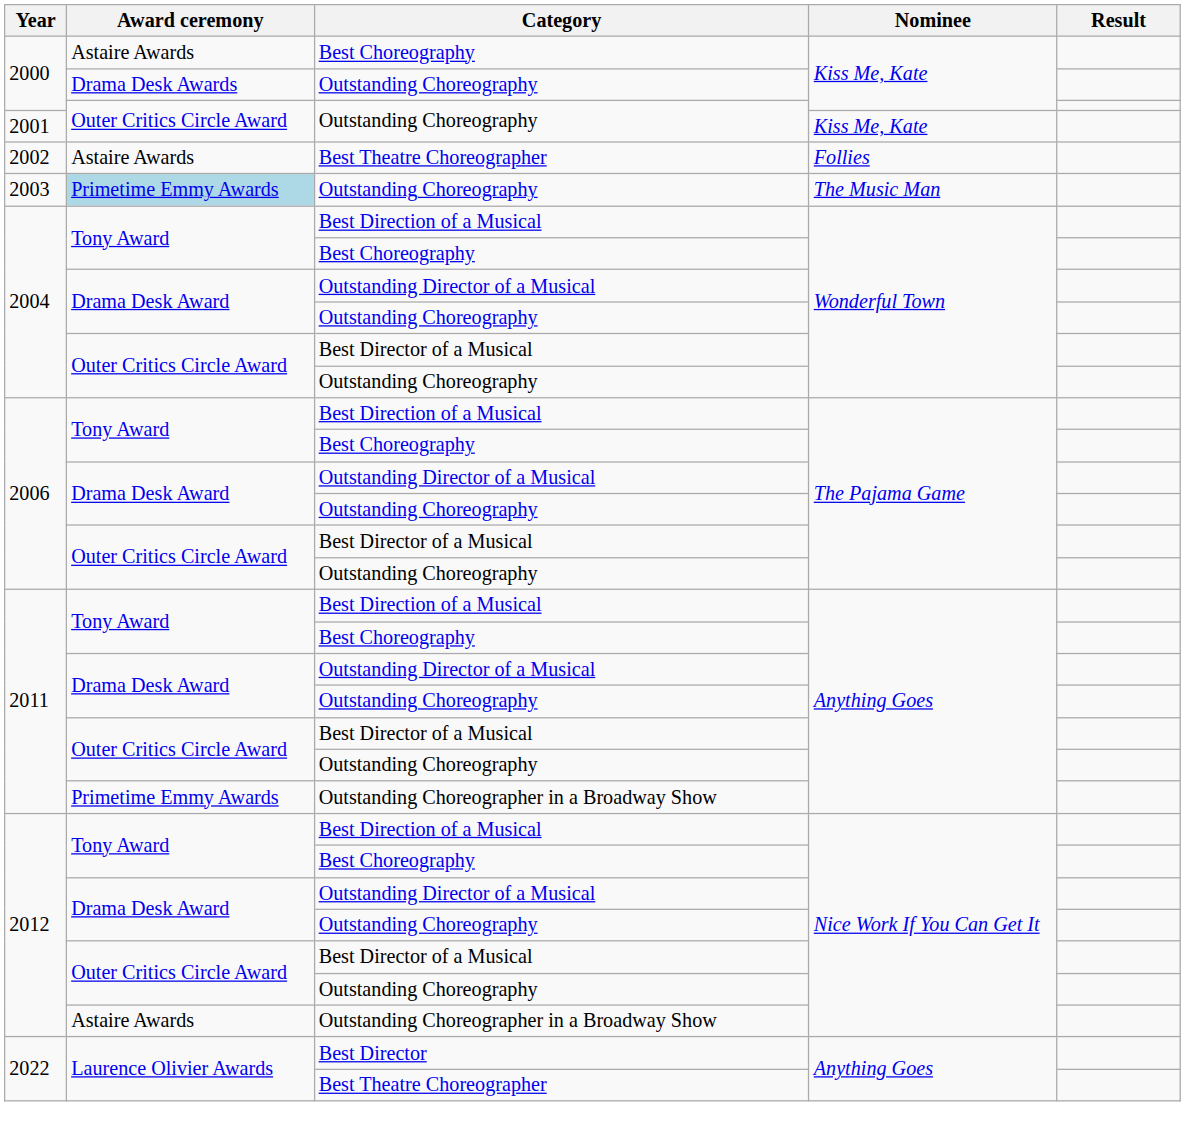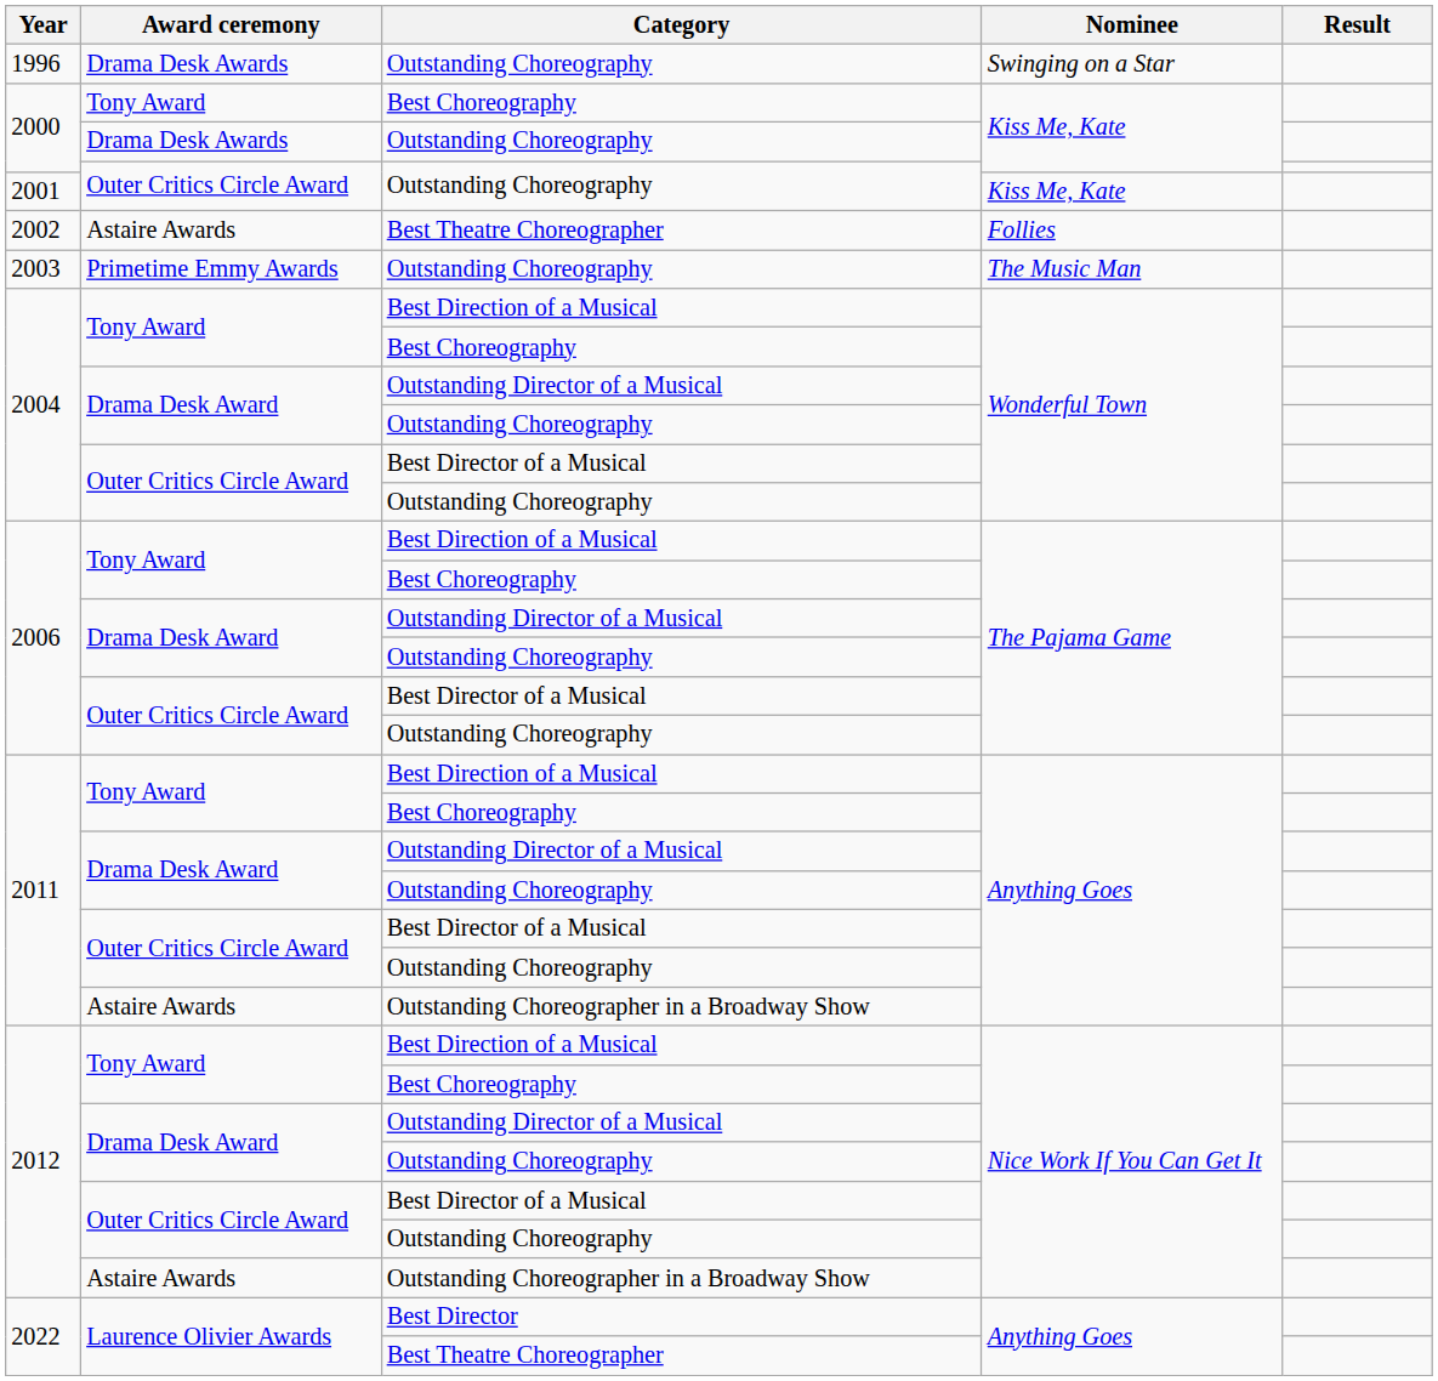+ row: 1996 | Drama Desk Awards | Outstanding Choreography | Swinging on a Star
2000 / Best Choreography | Award ceremony: Astaire Awards -> Tony Award
2003 | Award ceremony: lightblue background -> no background
2011 / Outstanding Choreographer in a Broadway Show | Award ceremony: Primetime Emmy Awards -> Astaire Awards
